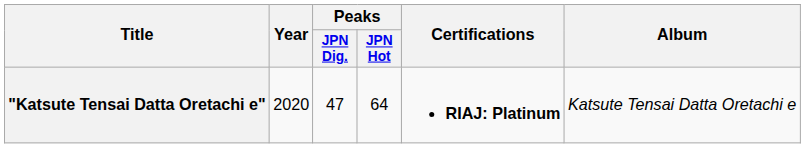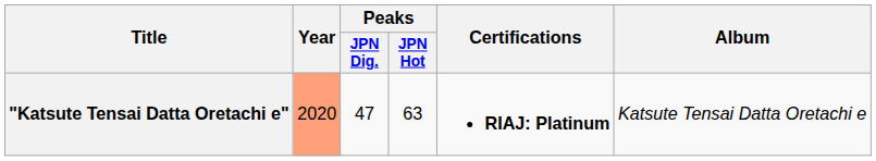"Katsute Tensai Datta Oretachi e" | Year: no background -> lightsalmon background
"Katsute Tensai Datta Oretachi e" | Peaks / JPN Hot: 64 -> 63
